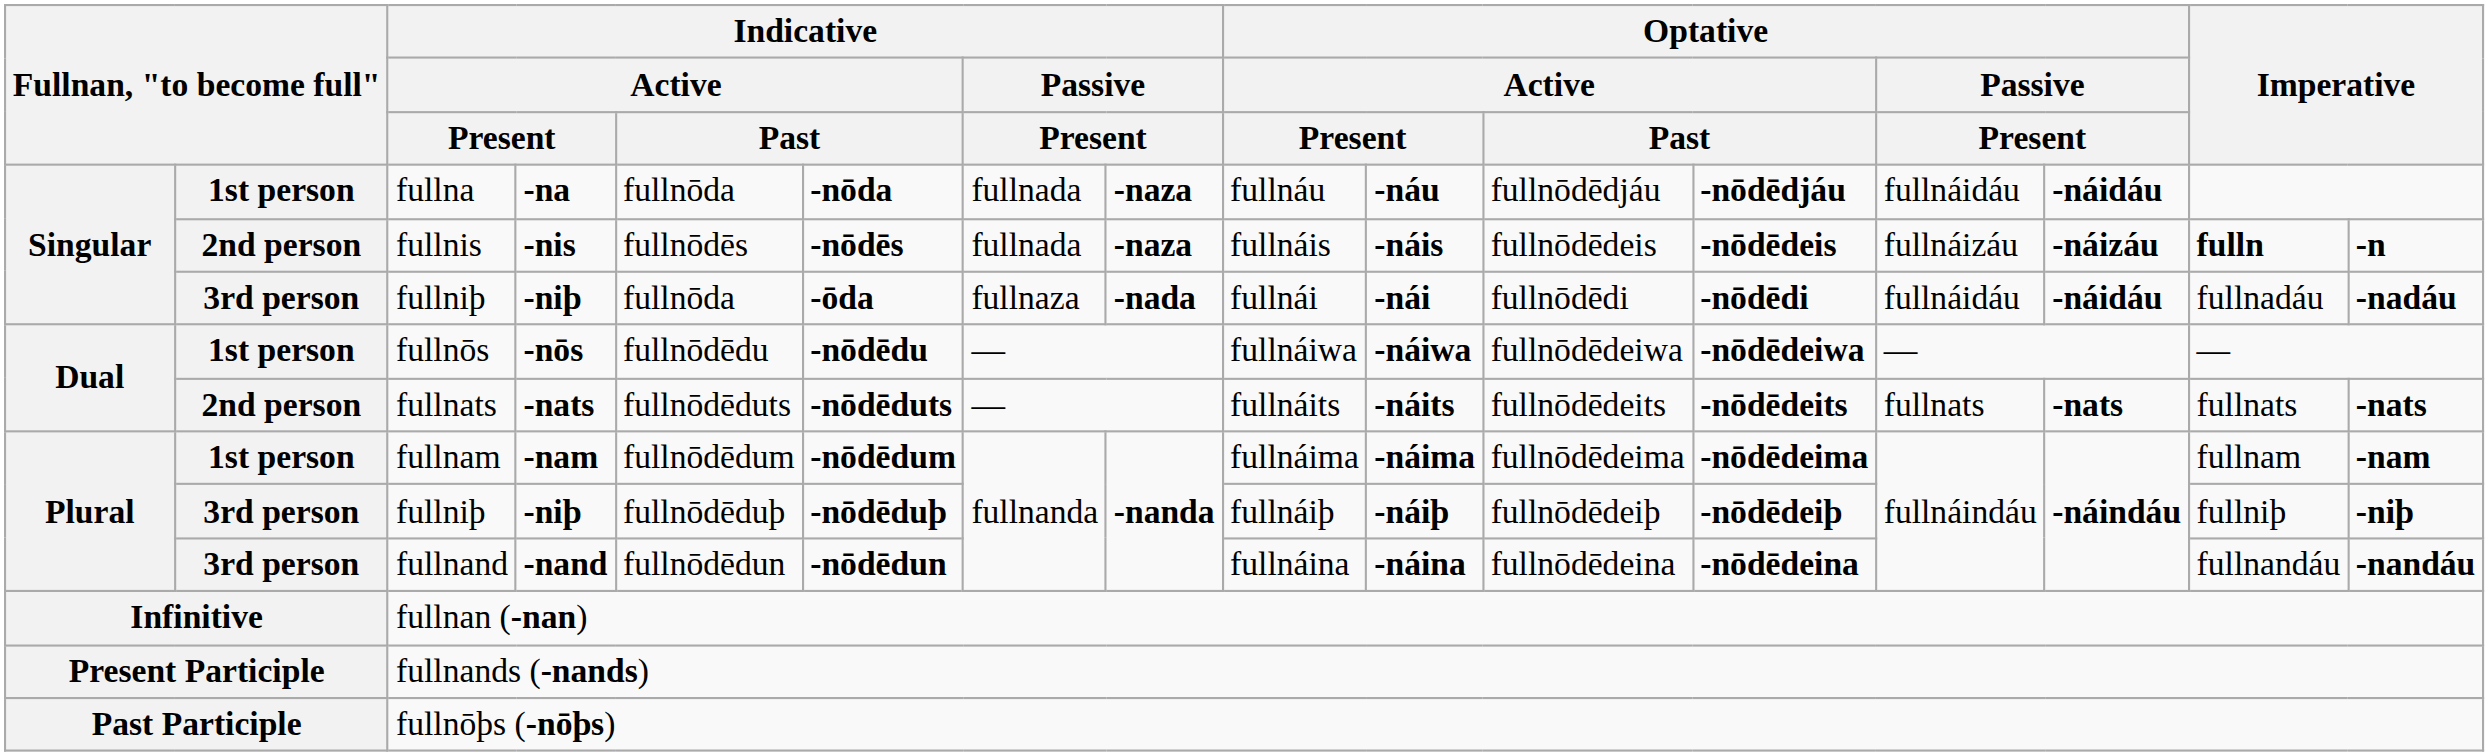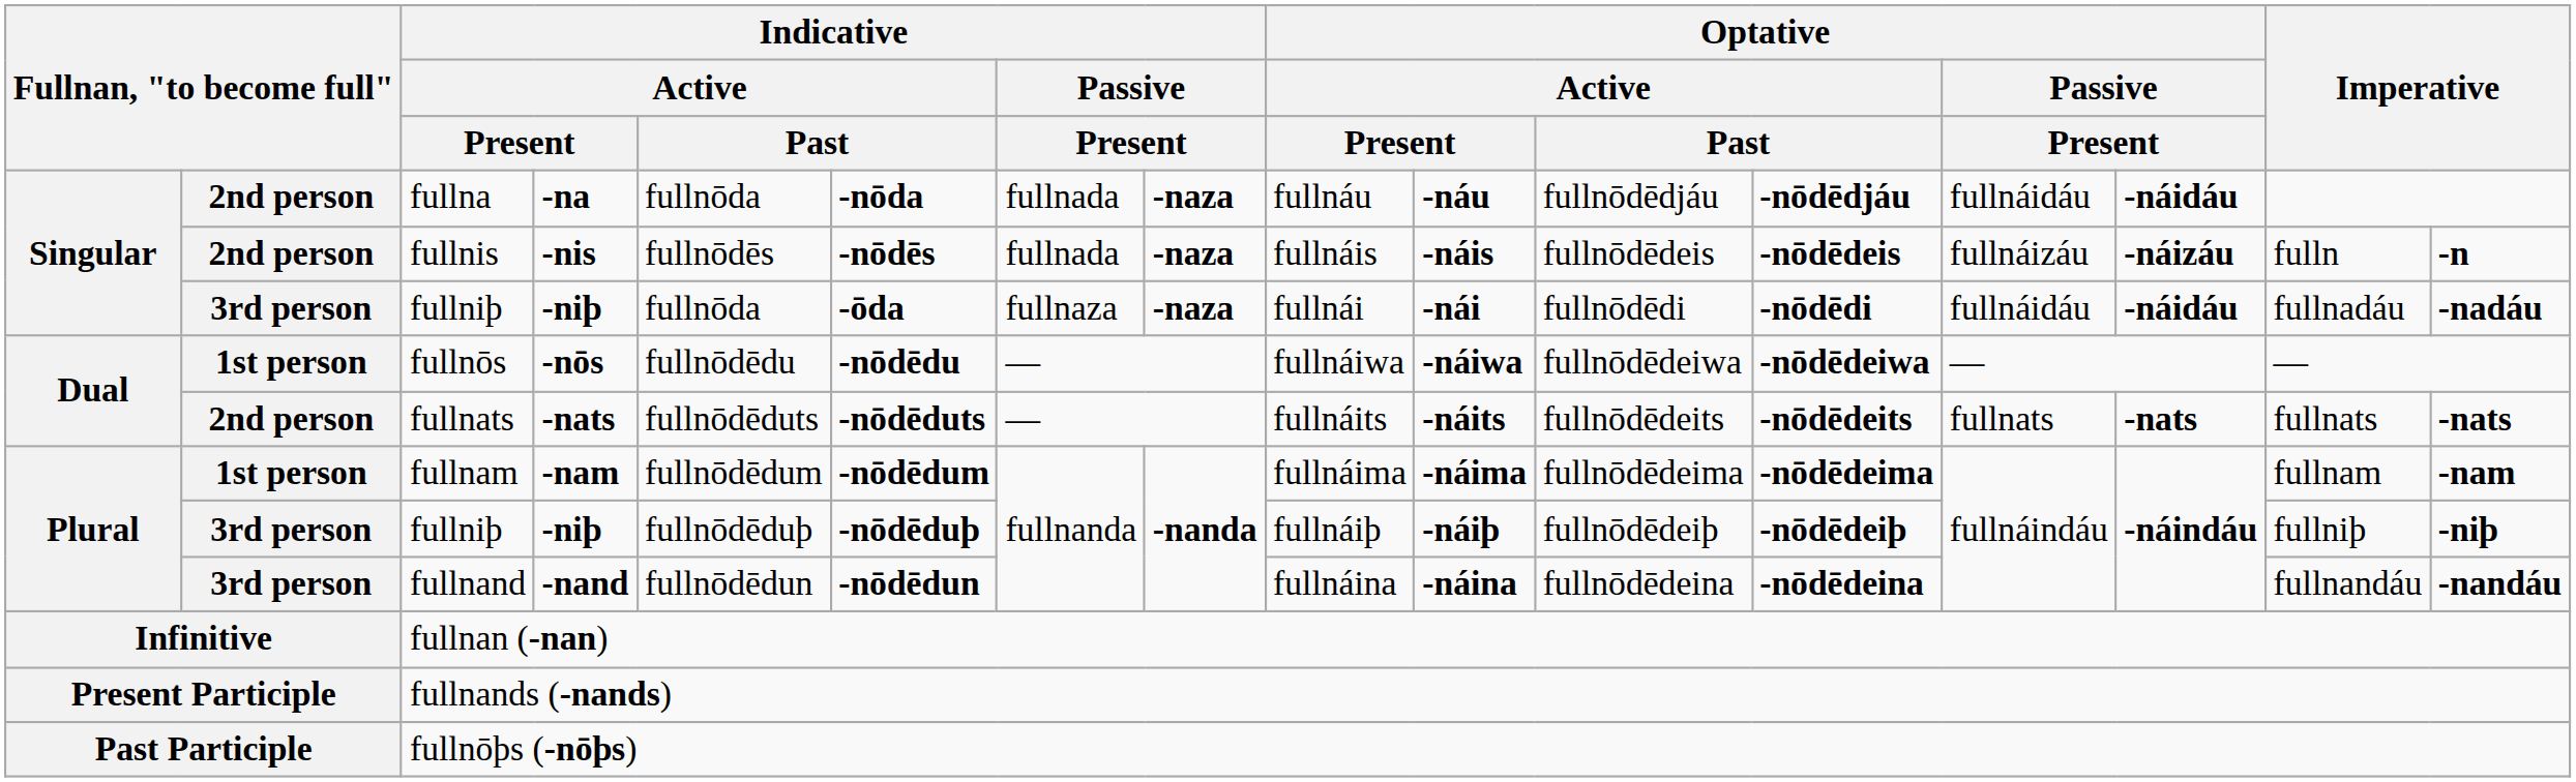fullna | column 2: 1st person -> 2nd person
fullnis | column 15: bold -> normal
Singular / fullniþ | column 8: -nada -> -naza
